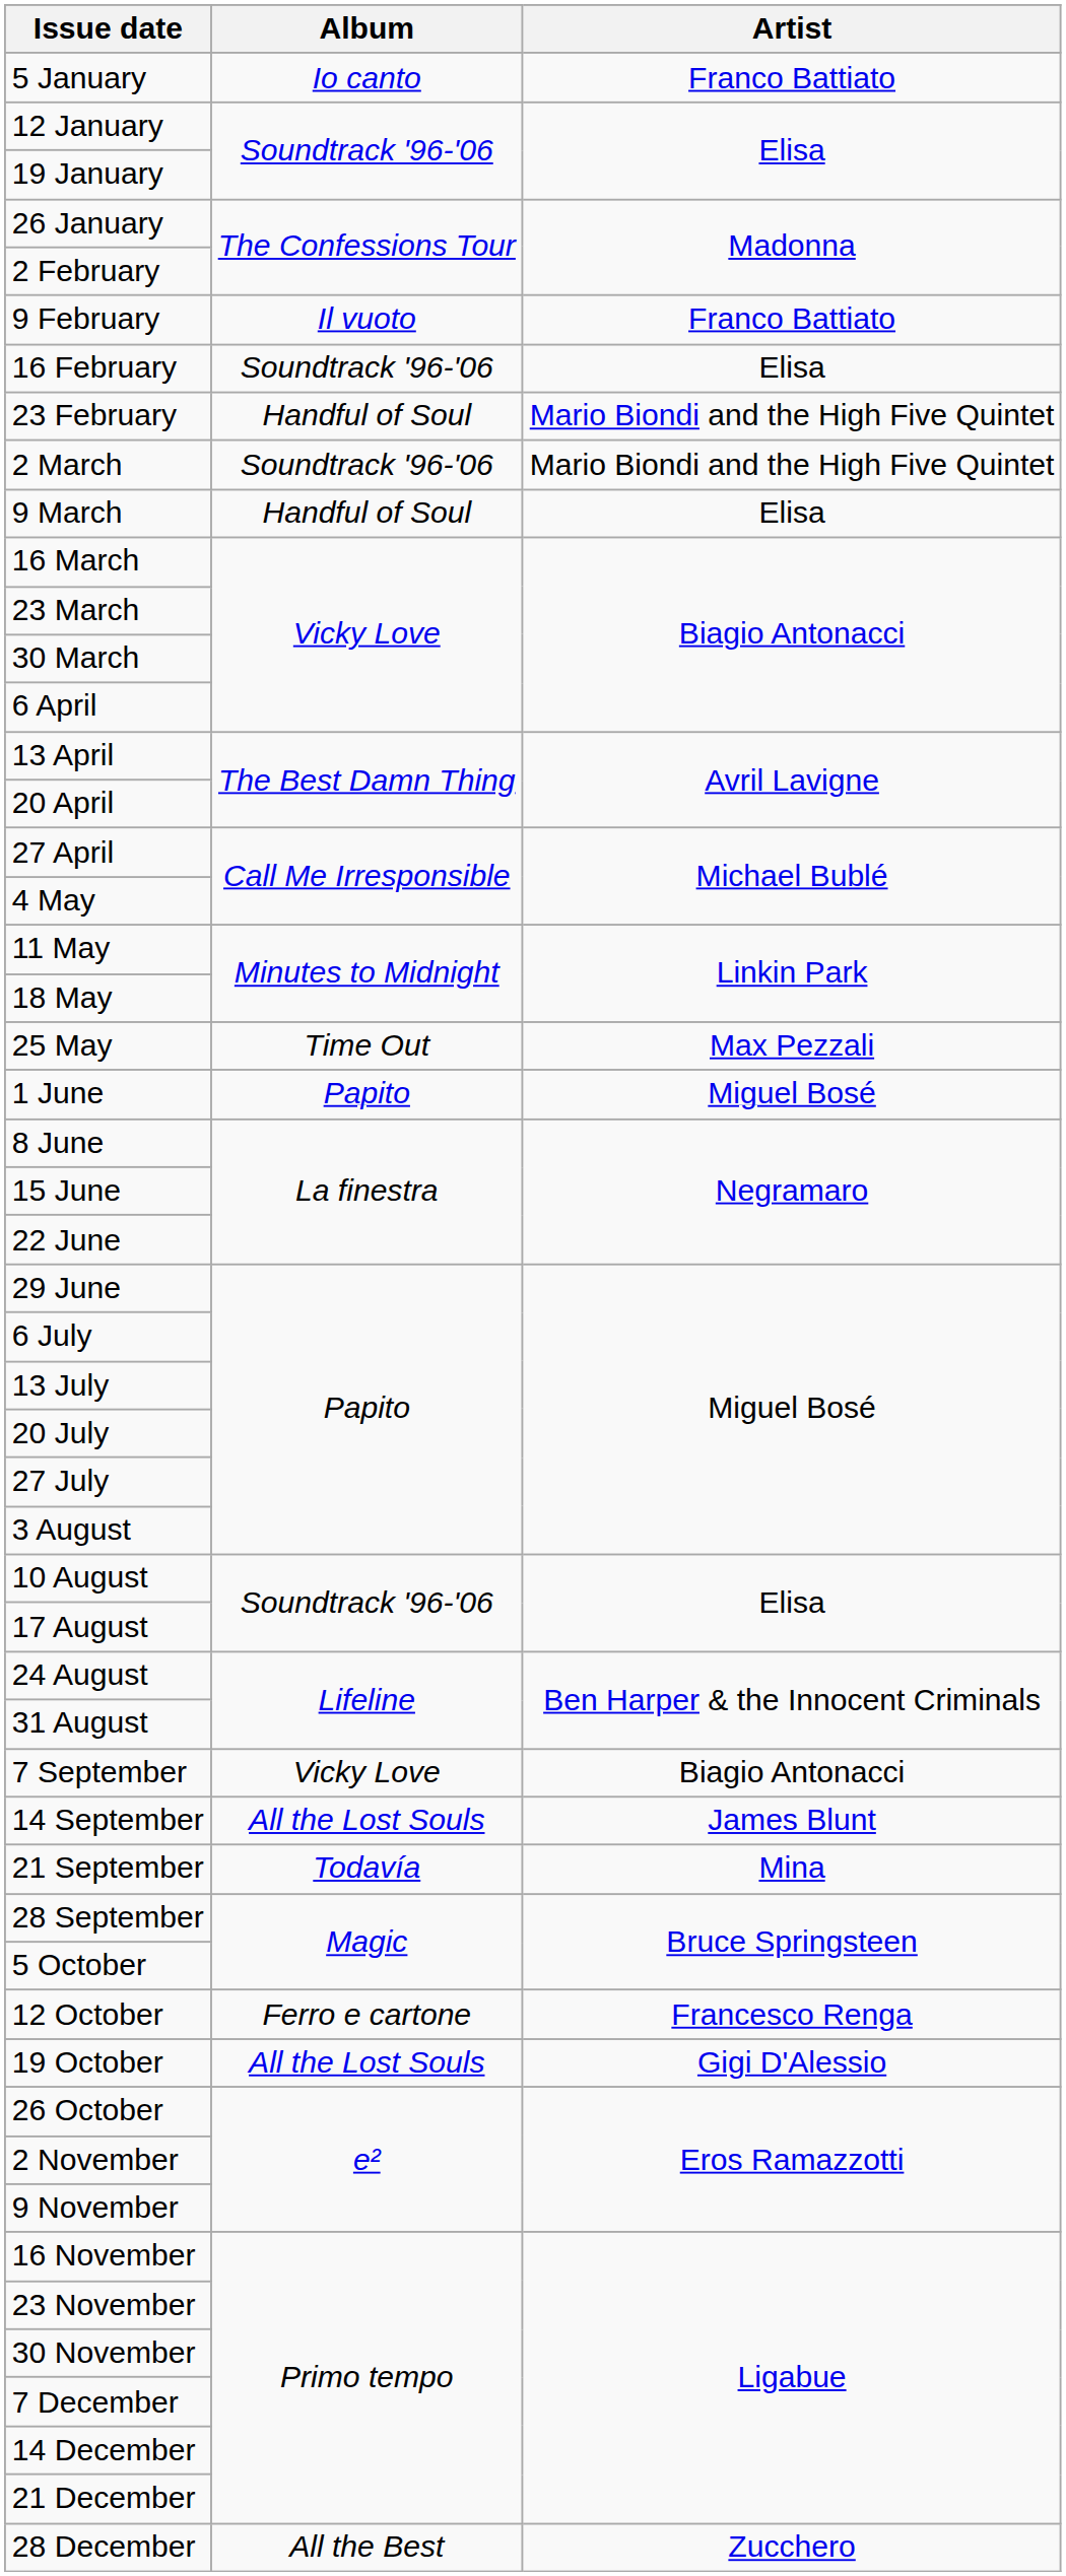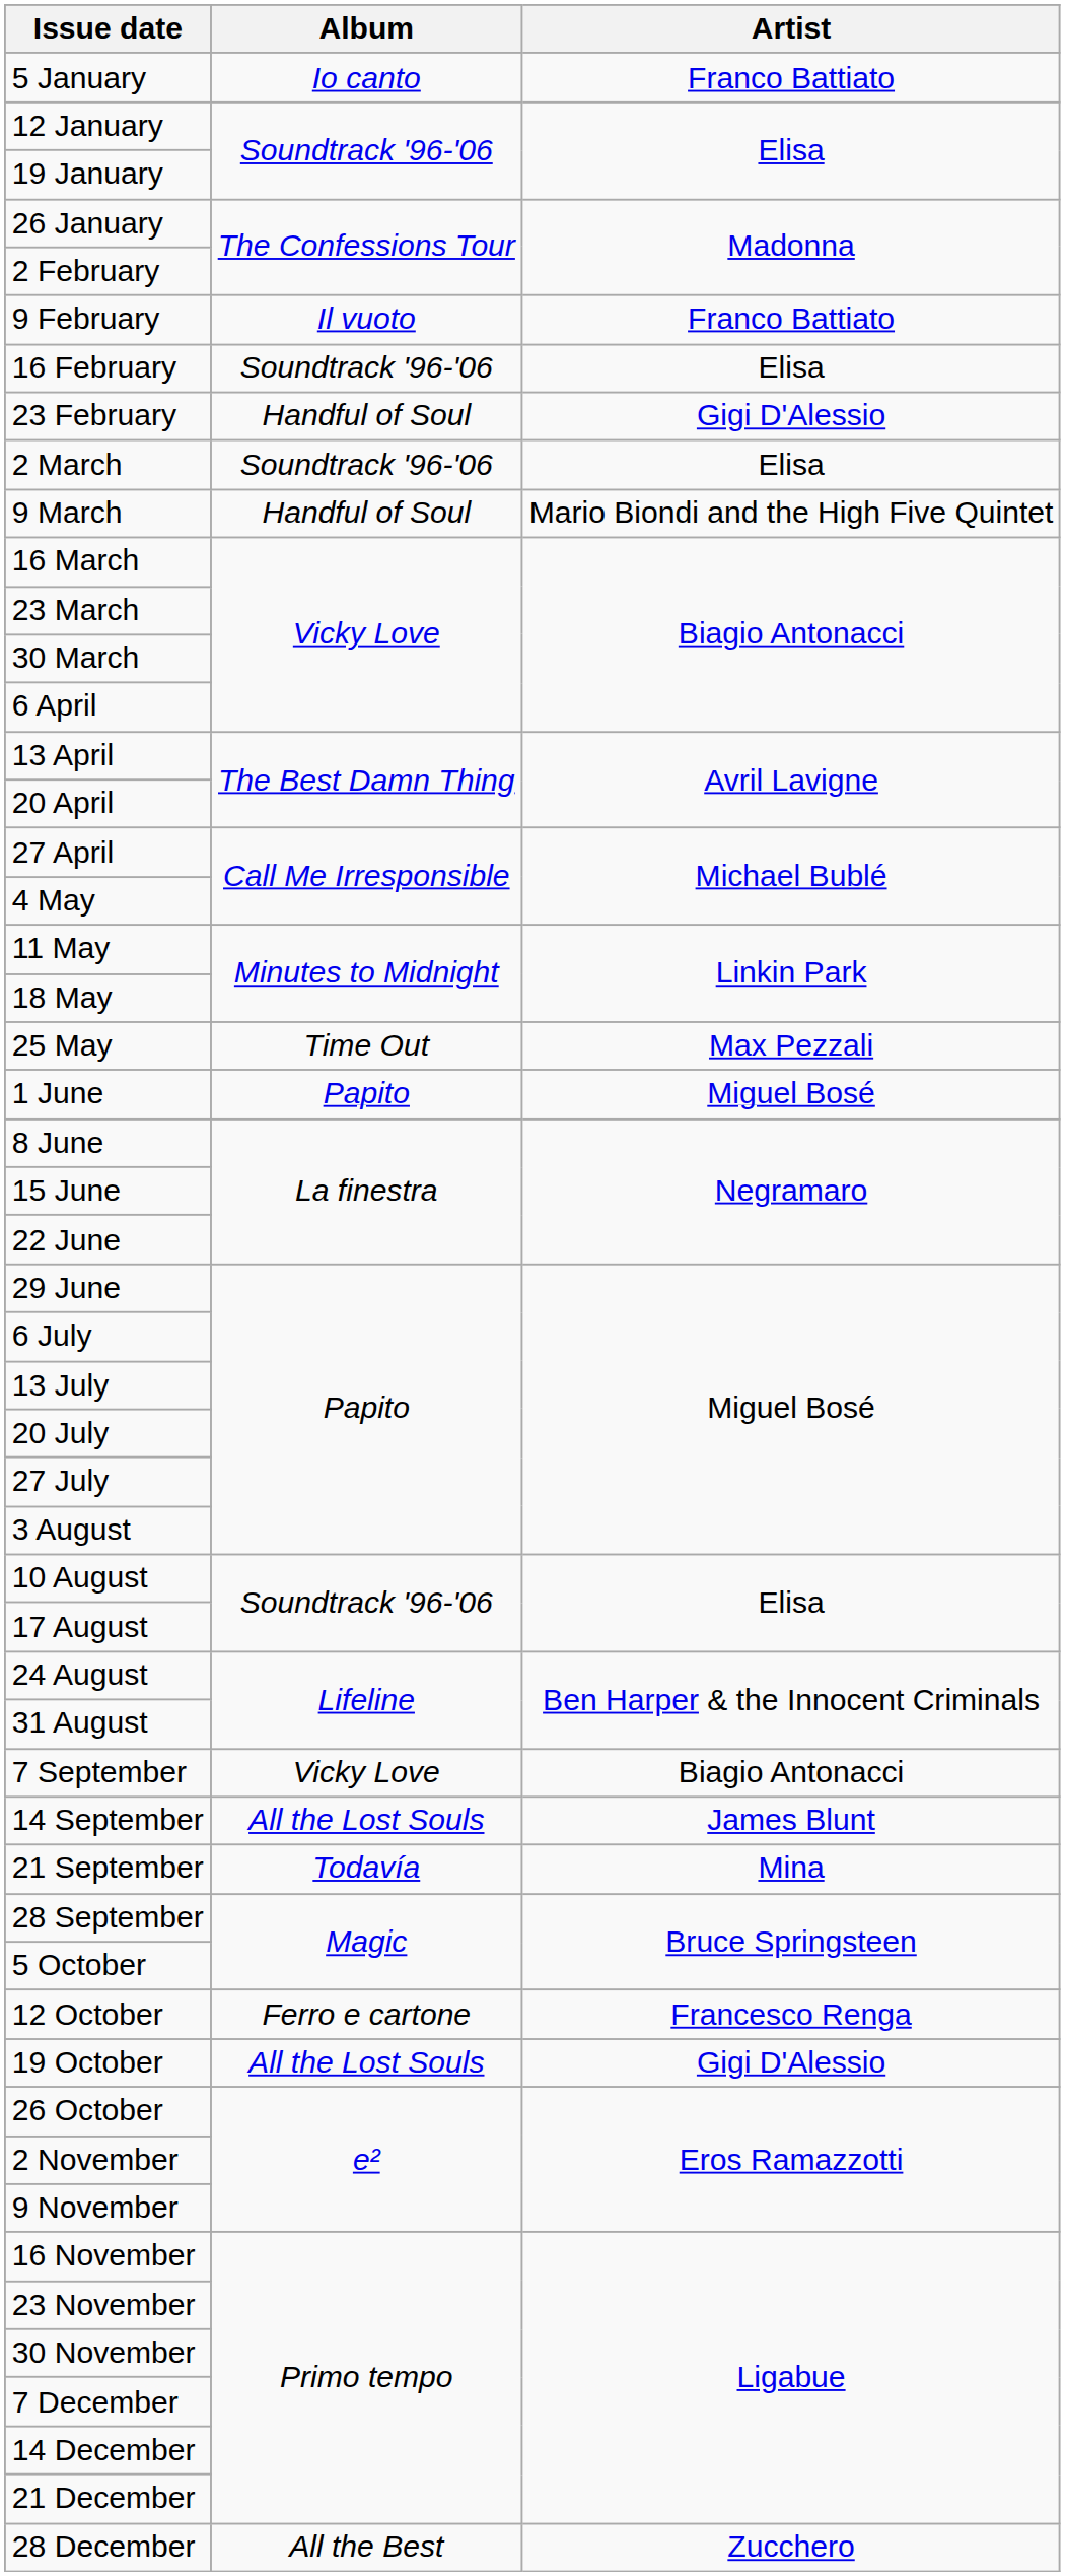23 February | Artist: Mario Biondi and the High Five Quintet -> Gigi D'Alessio
2 March | Artist: Mario Biondi and the High Five Quintet -> Elisa
9 March | Artist: Elisa -> Mario Biondi and the High Five Quintet
